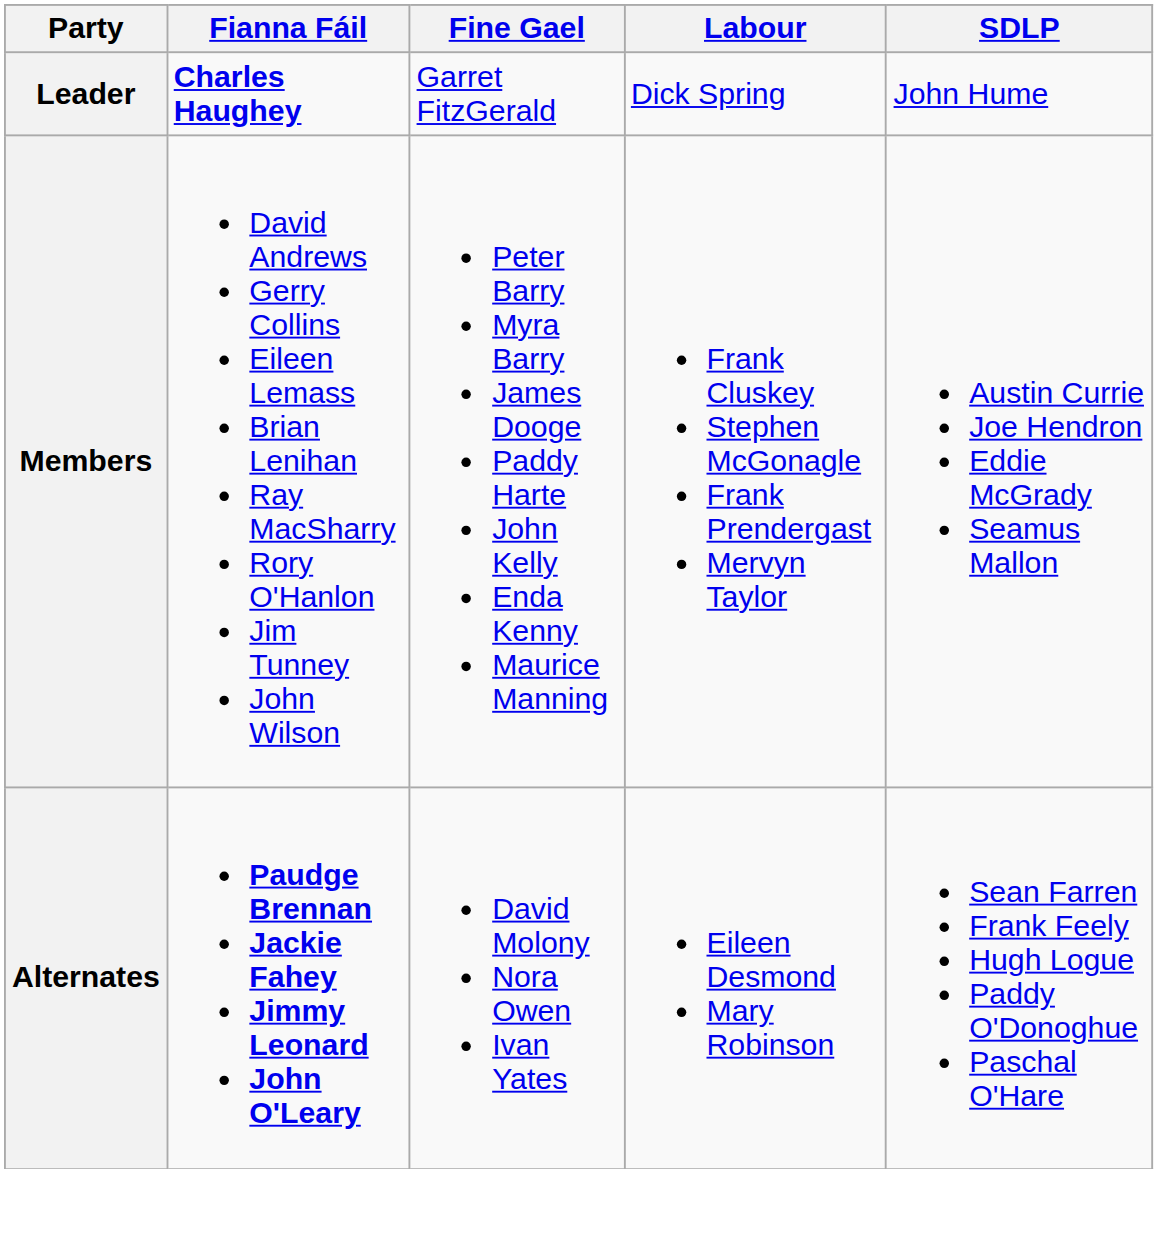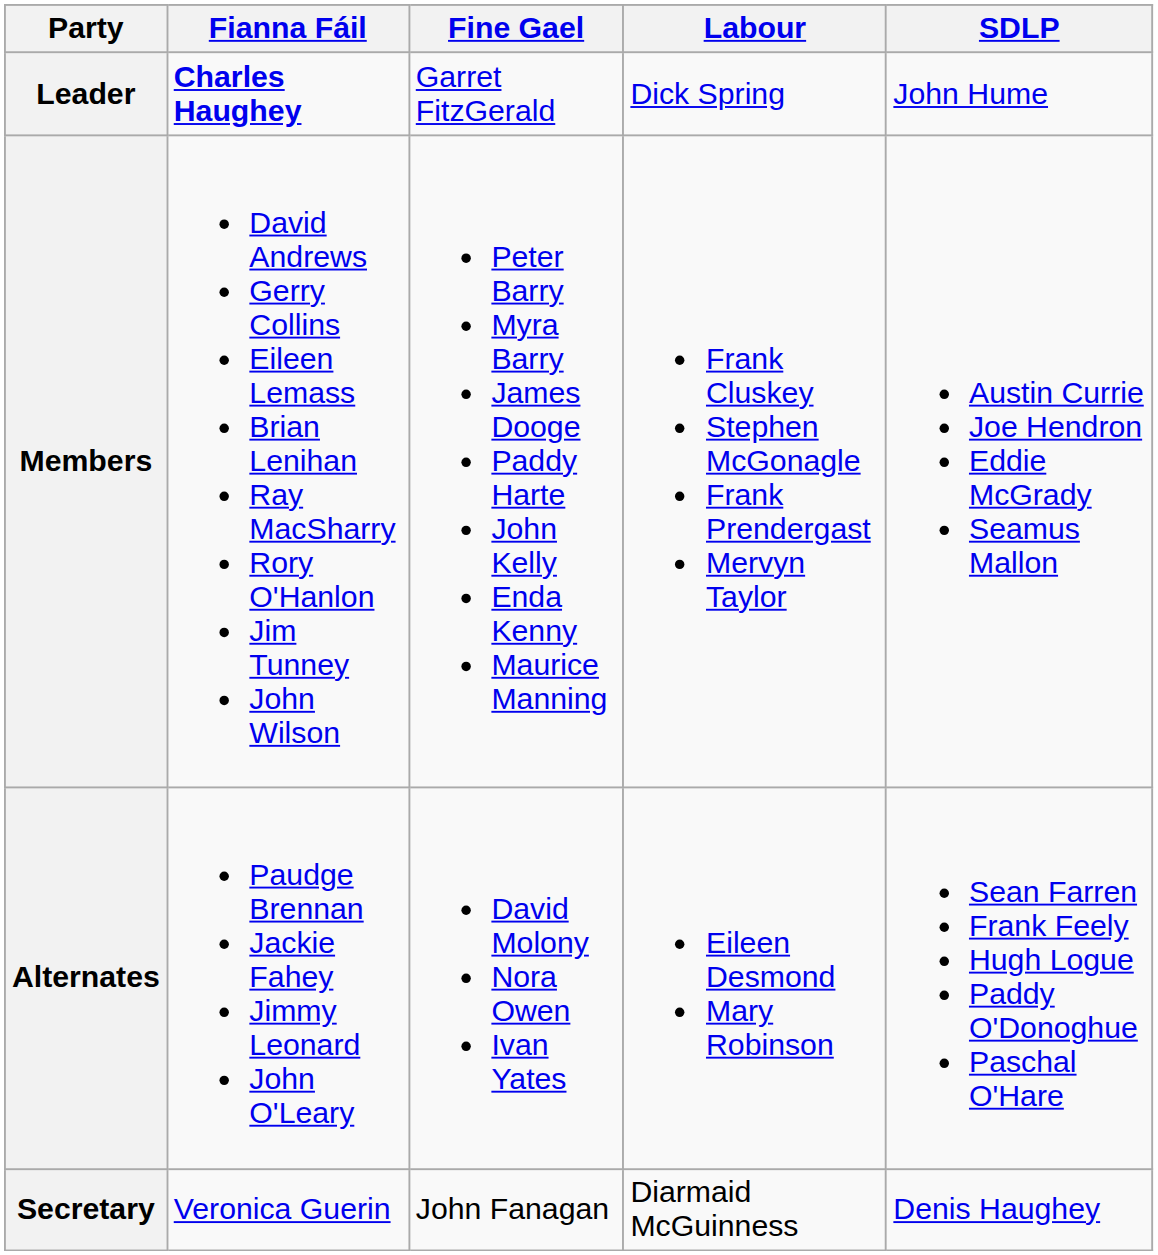Alternates | Fianna Fáil: bold -> normal
+ row: Secretary | Veronica Guerin | John Fanagan | Diarmaid McGuinness | Denis Haughey
